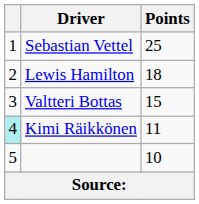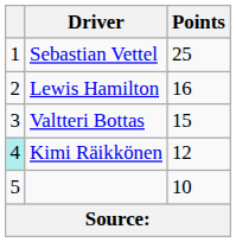Lewis Hamilton | Points: 18 -> 16
Kimi Räikkönen | Points: 11 -> 12
